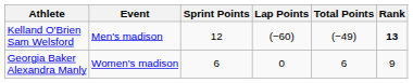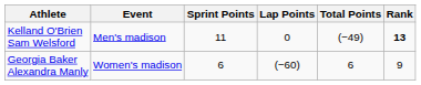Kelland O'Brien Sam Welsford | Sprint Points: 12 -> 11
Kelland O'Brien Sam Welsford | Lap Points: (−60) -> 0
Georgia Baker Alexandra Manly | Lap Points: 0 -> (−60)
